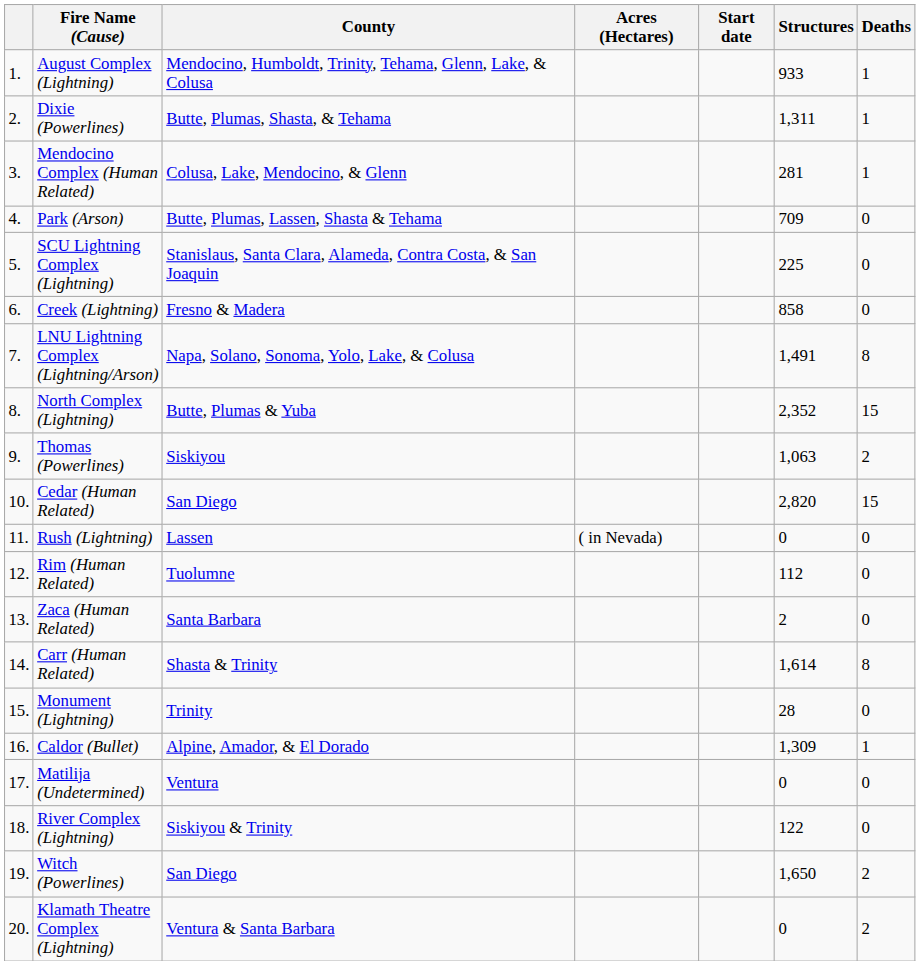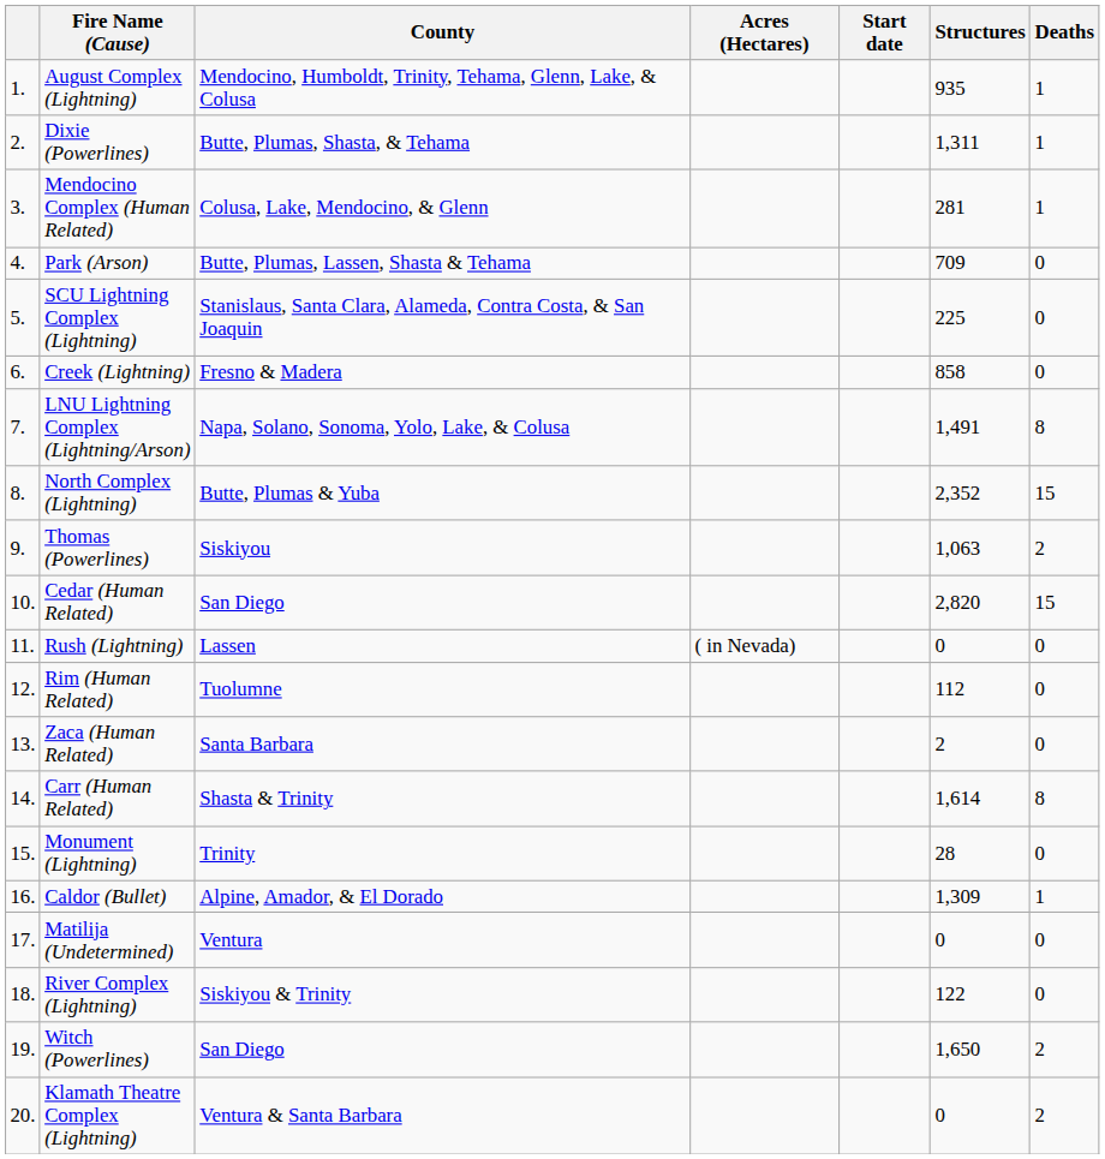August Complex (Lightning) | Structures: 933 -> 935
